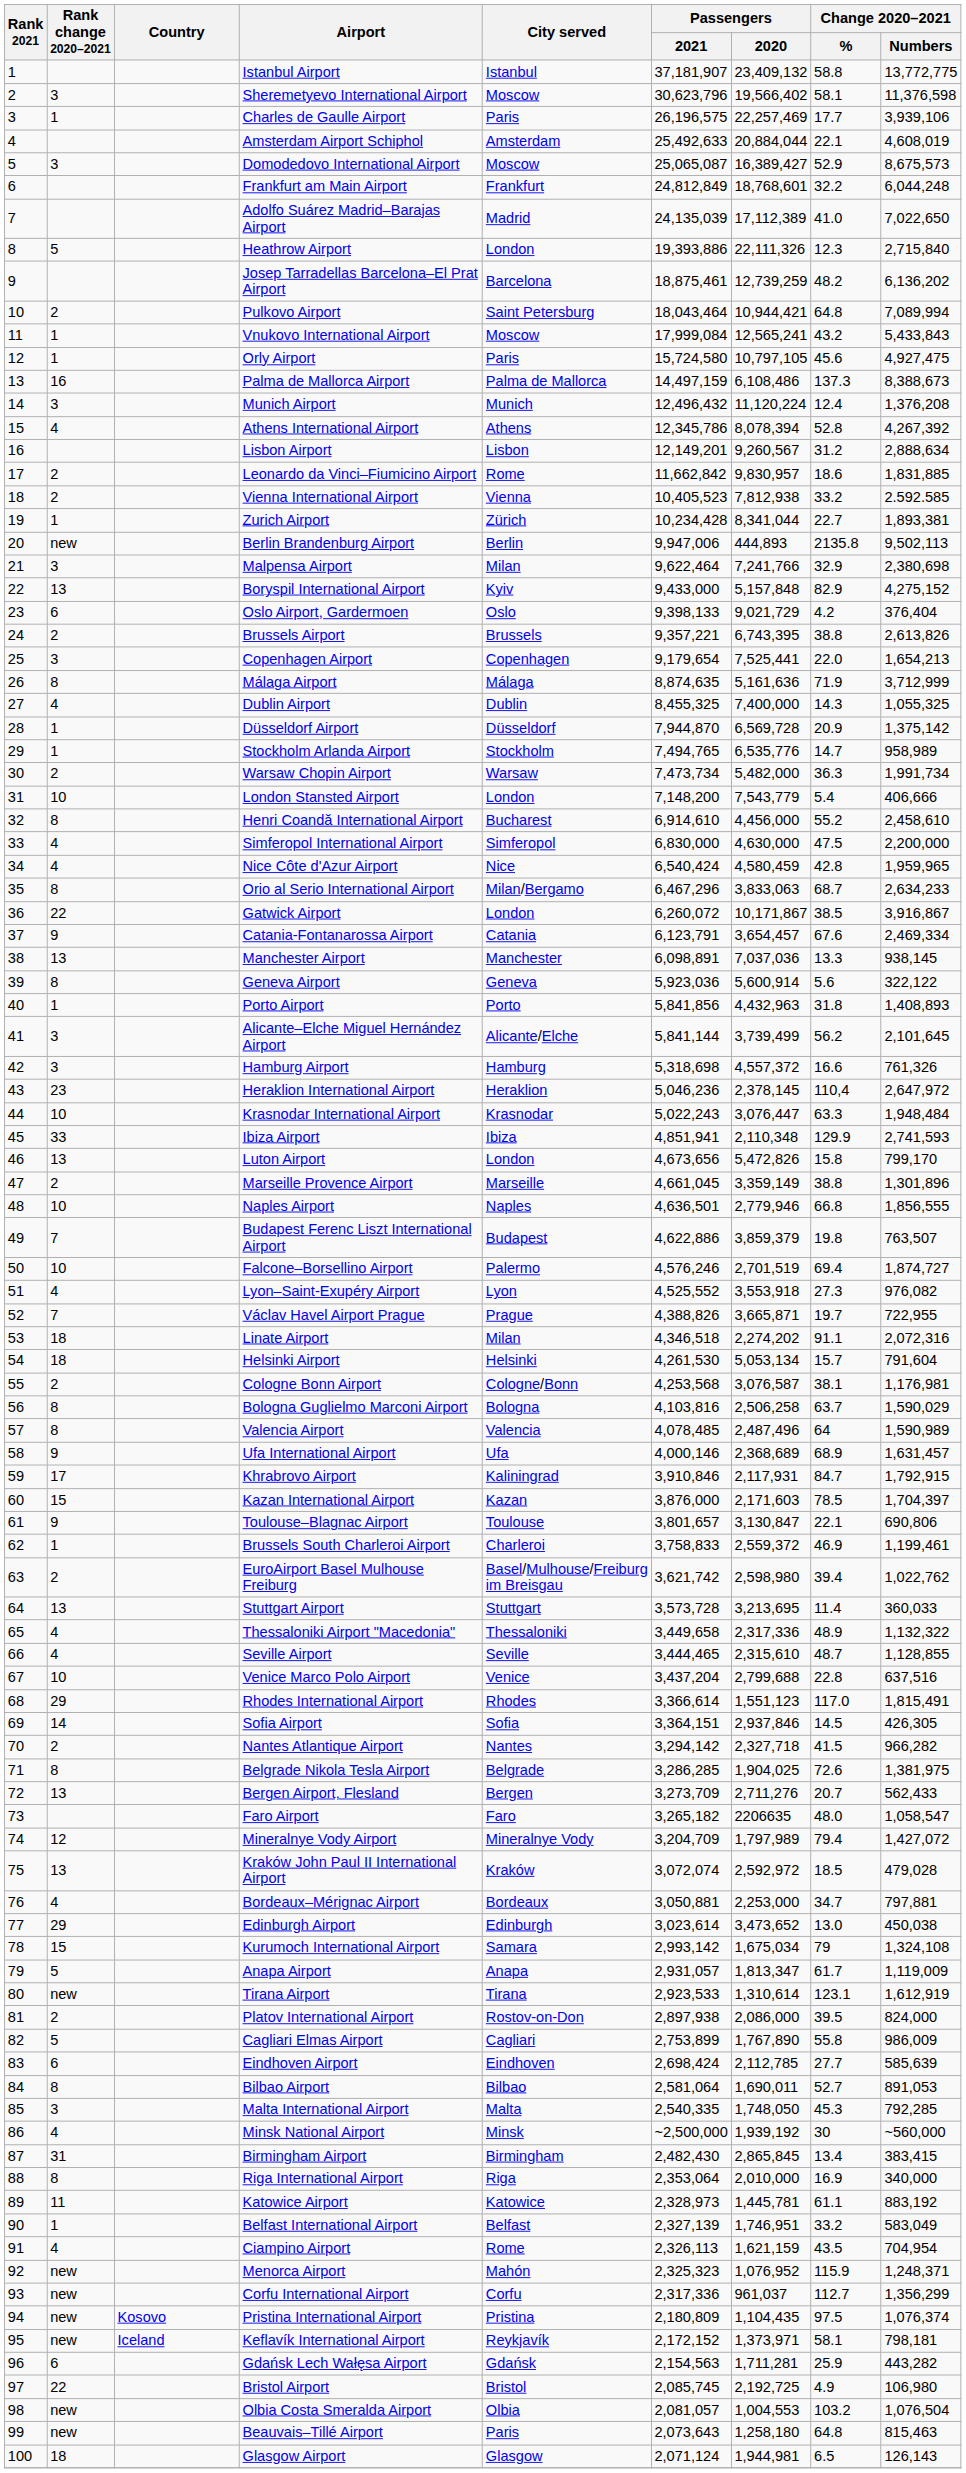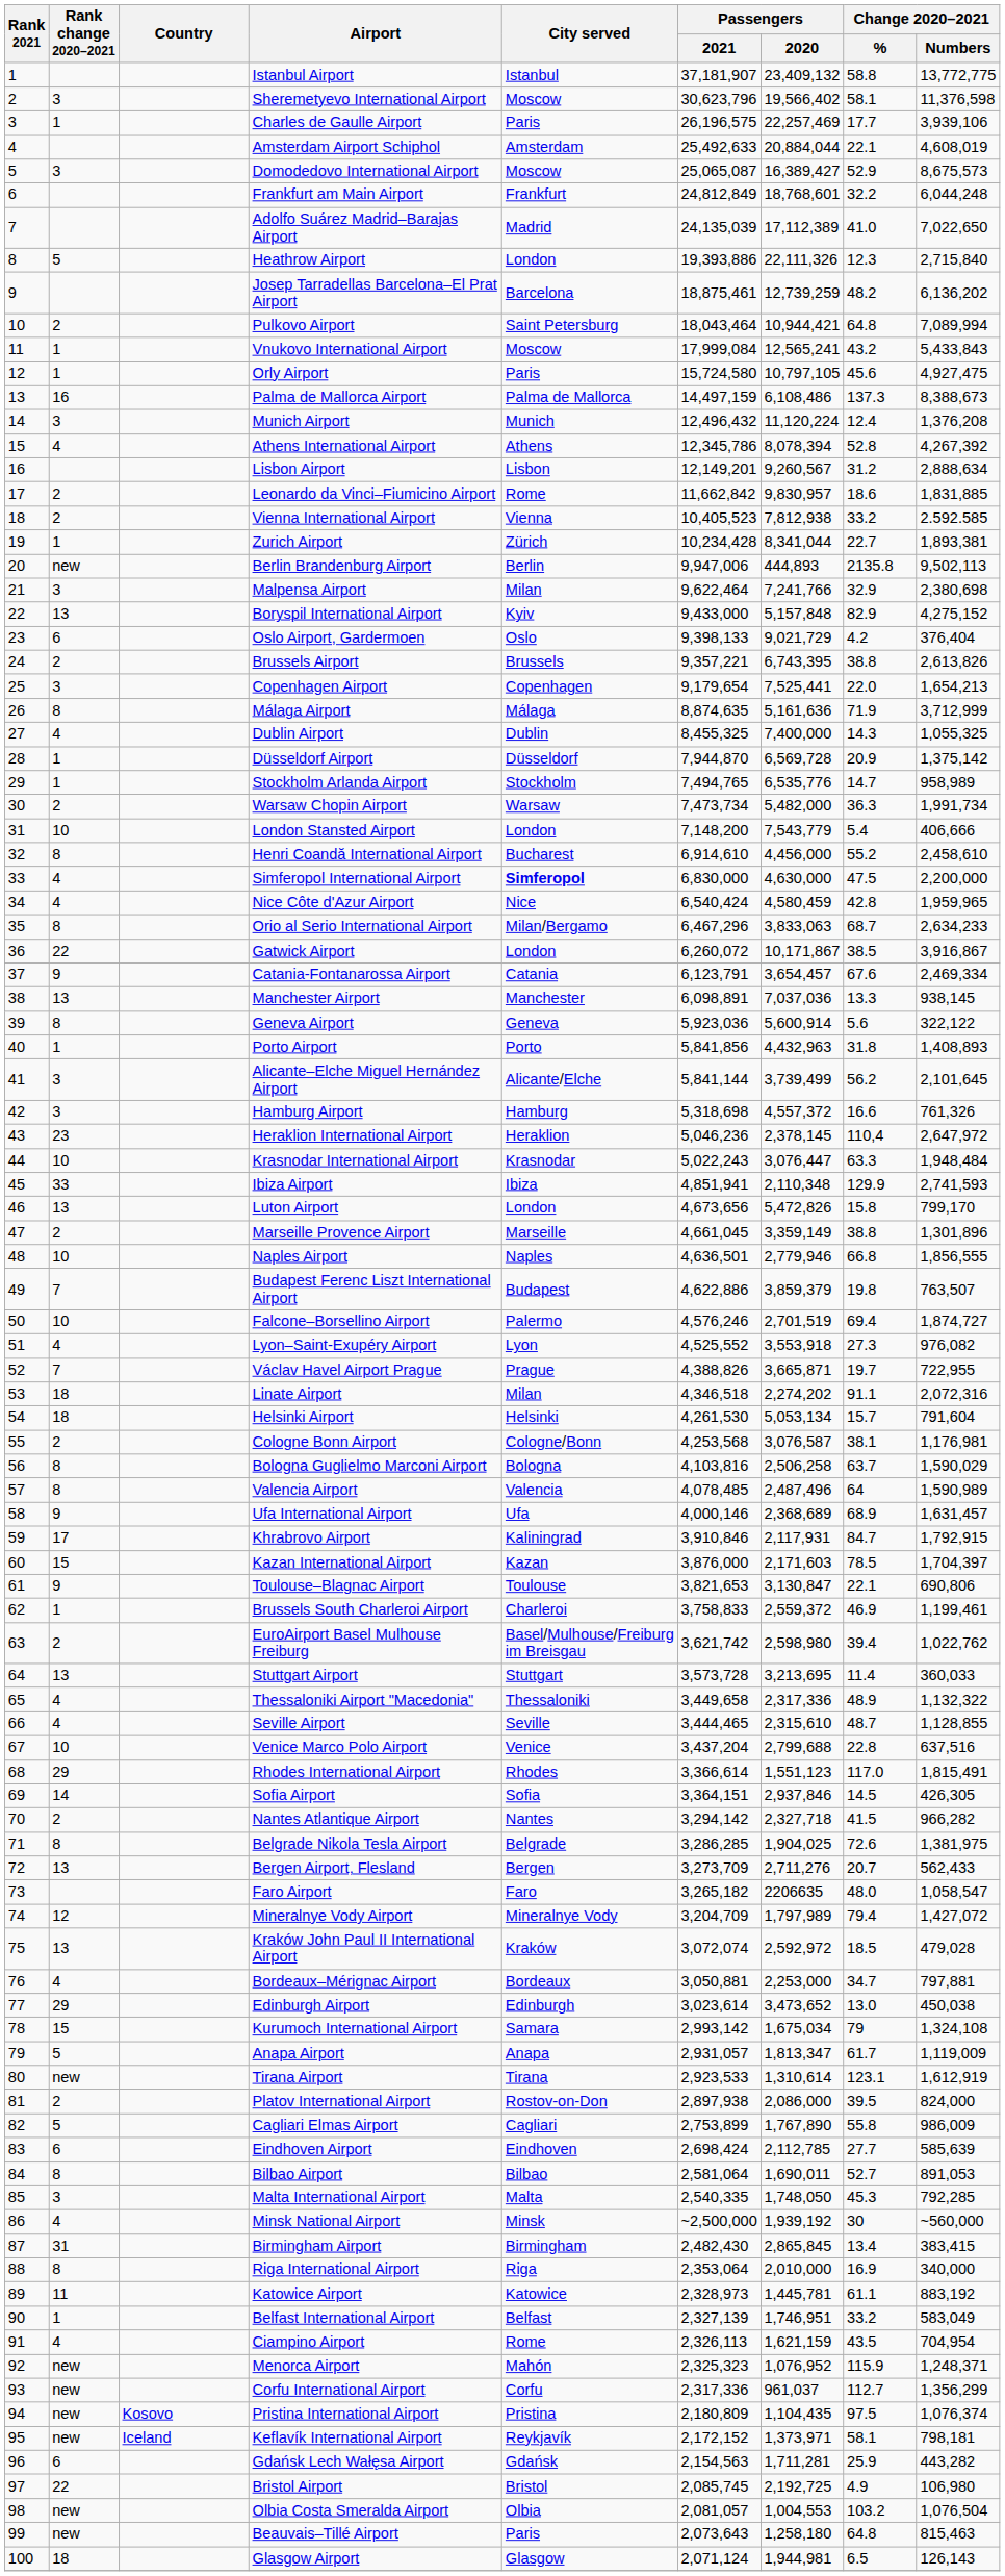Simferopol International Airport | City served: normal -> bold
Toulouse–Blagnac Airport | Passengers / 2021: 3,801,657 -> 3,821,653
